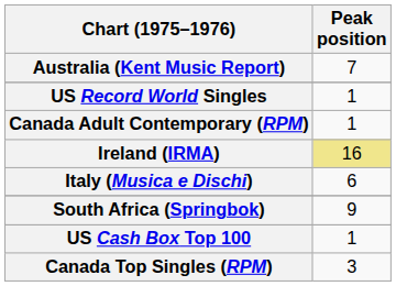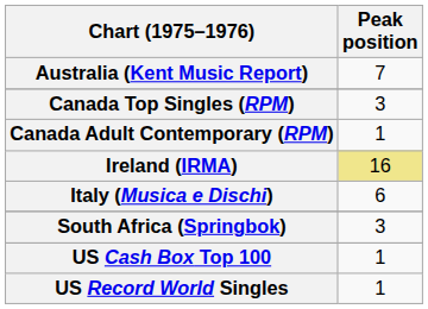rows swapped: Canada Top Singles (RPM) <-> US Record World Singles
South Africa (Springbok) | Peak position: 9 -> 3
